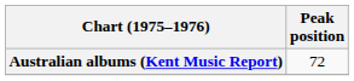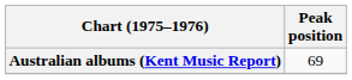Australian albums (Kent Music Report) | Peak position: 72 -> 69
